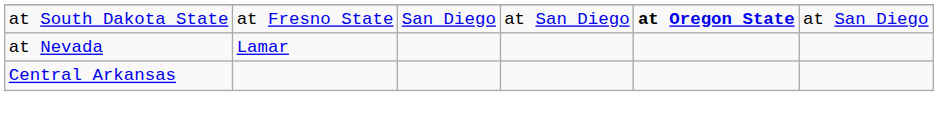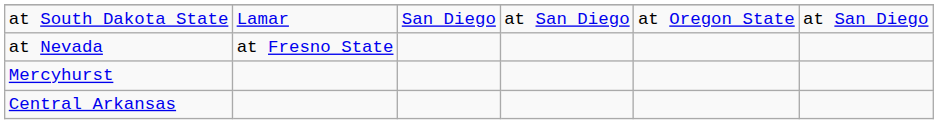at South Dakota State | column 2: at Fresno State -> Lamar
at South Dakota State | column 5: bold -> normal
at Nevada | column 2: Lamar -> at Fresno State
+ row: Mercyhurst
